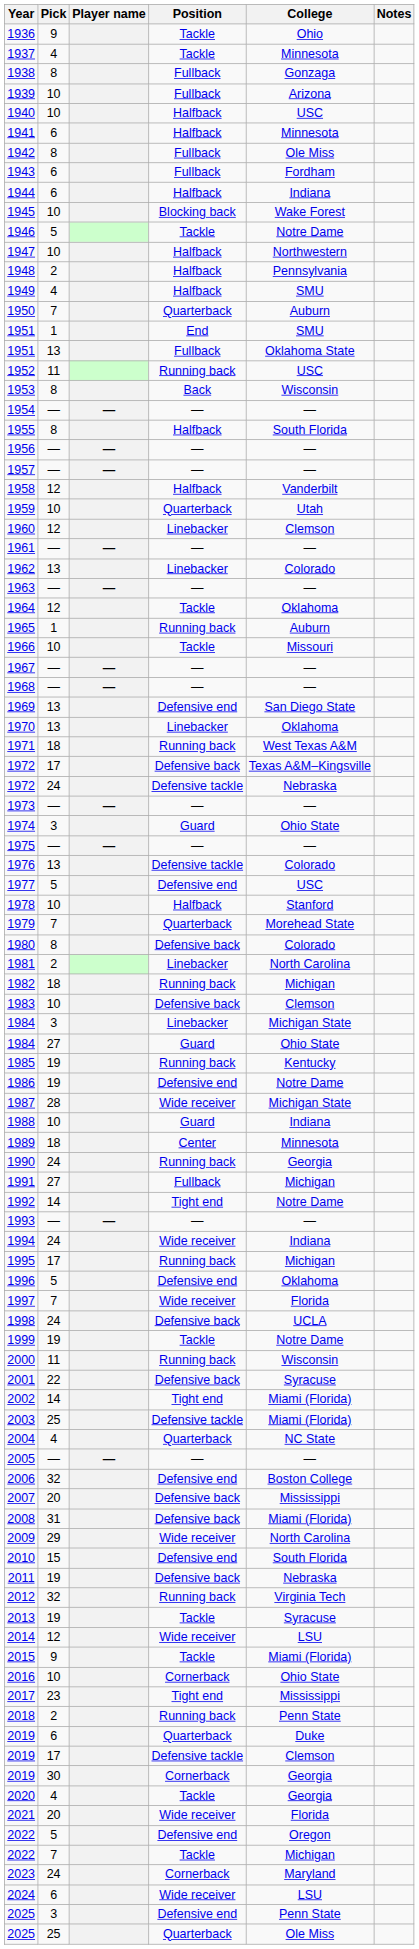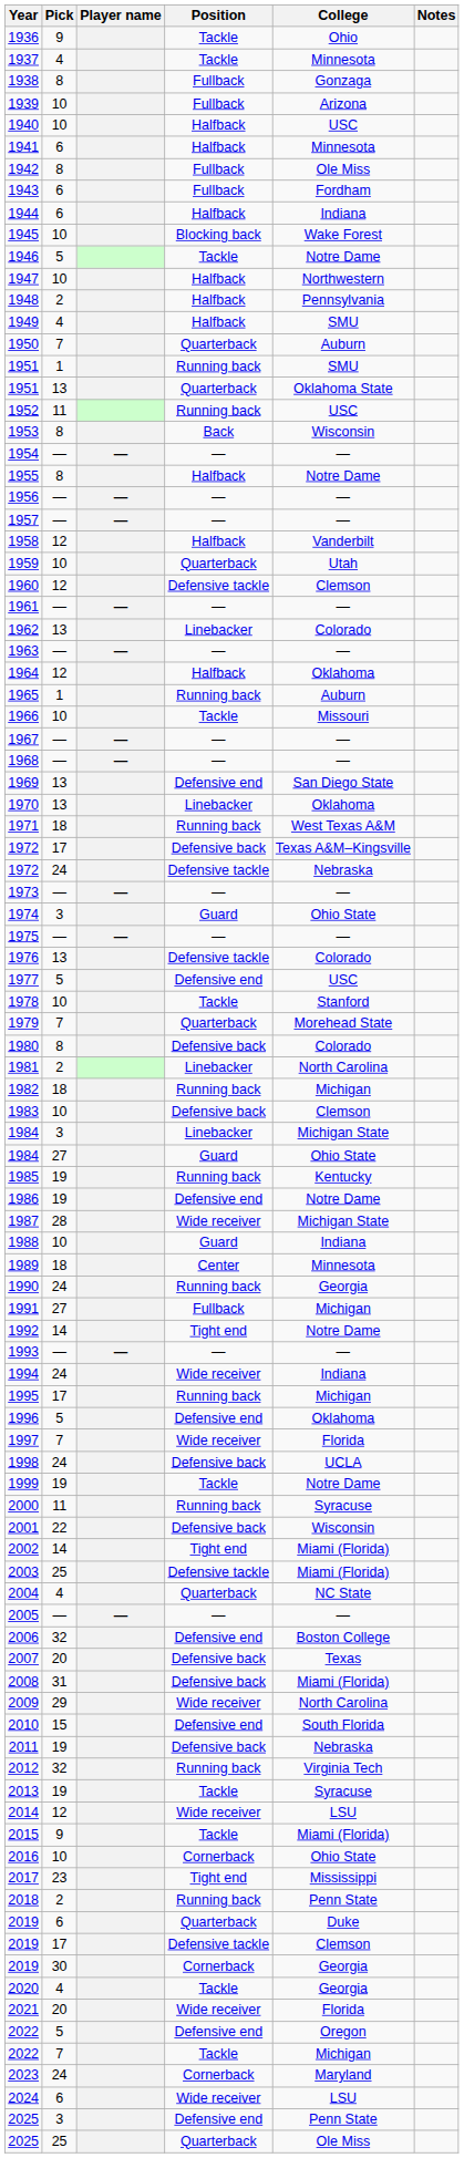1951 / 1 | Position: End -> Running back
1951 / 13 | Position: Fullback -> Quarterback
1955 | College: South Florida -> Notre Dame
1960 | Position: Linebacker -> Defensive tackle
1964 | Position: Tackle -> Halfback
1978 | Position: Halfback -> Tackle
2000 | College: Wisconsin -> Syracuse
2001 | College: Syracuse -> Wisconsin
2007 | College: Mississippi -> Texas
